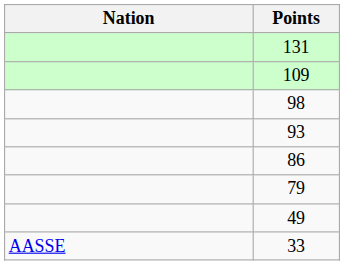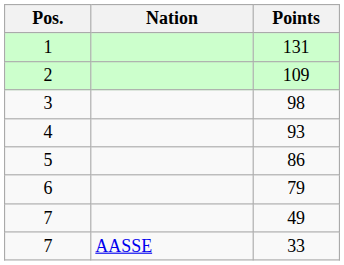+ column: Pos. | 1 | 2 | 3 | 4 | 5 | 6 | 7 | 7
